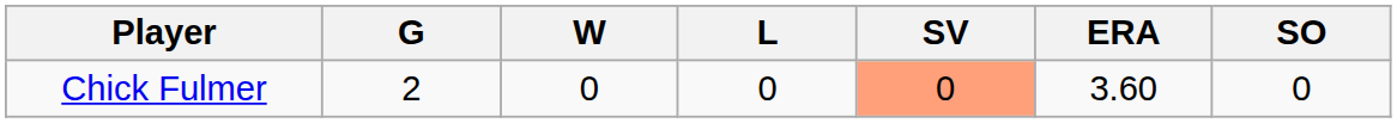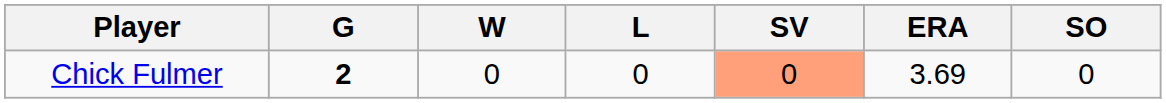Chick Fulmer | G: normal -> bold
Chick Fulmer | ERA: 3.60 -> 3.69
